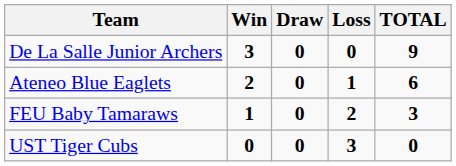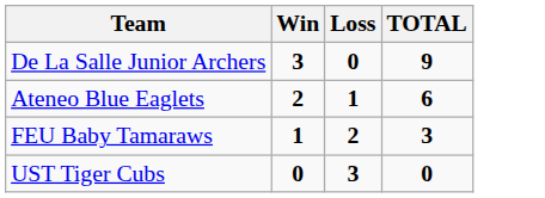- column: Draw | 0 | 0 | 0 | 0
